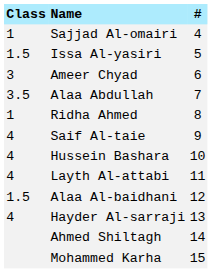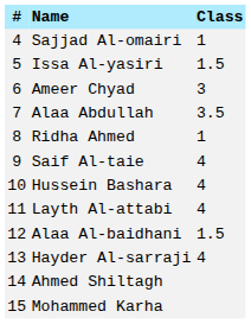columns swapped: # <-> Class
